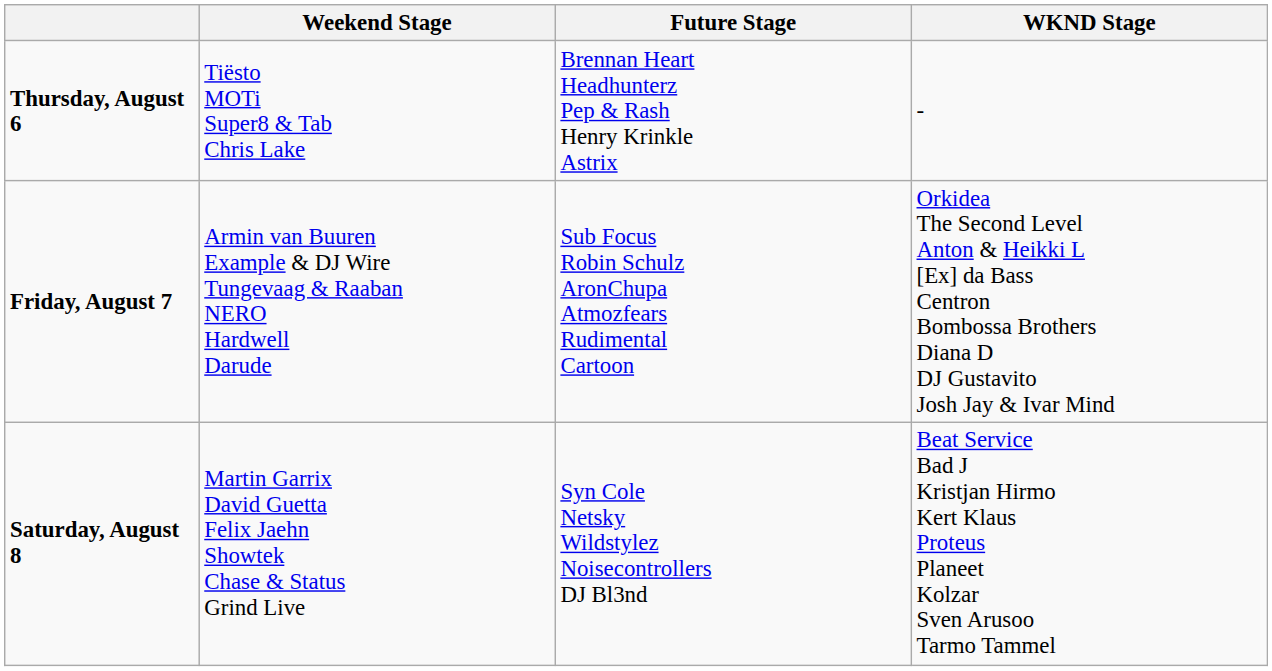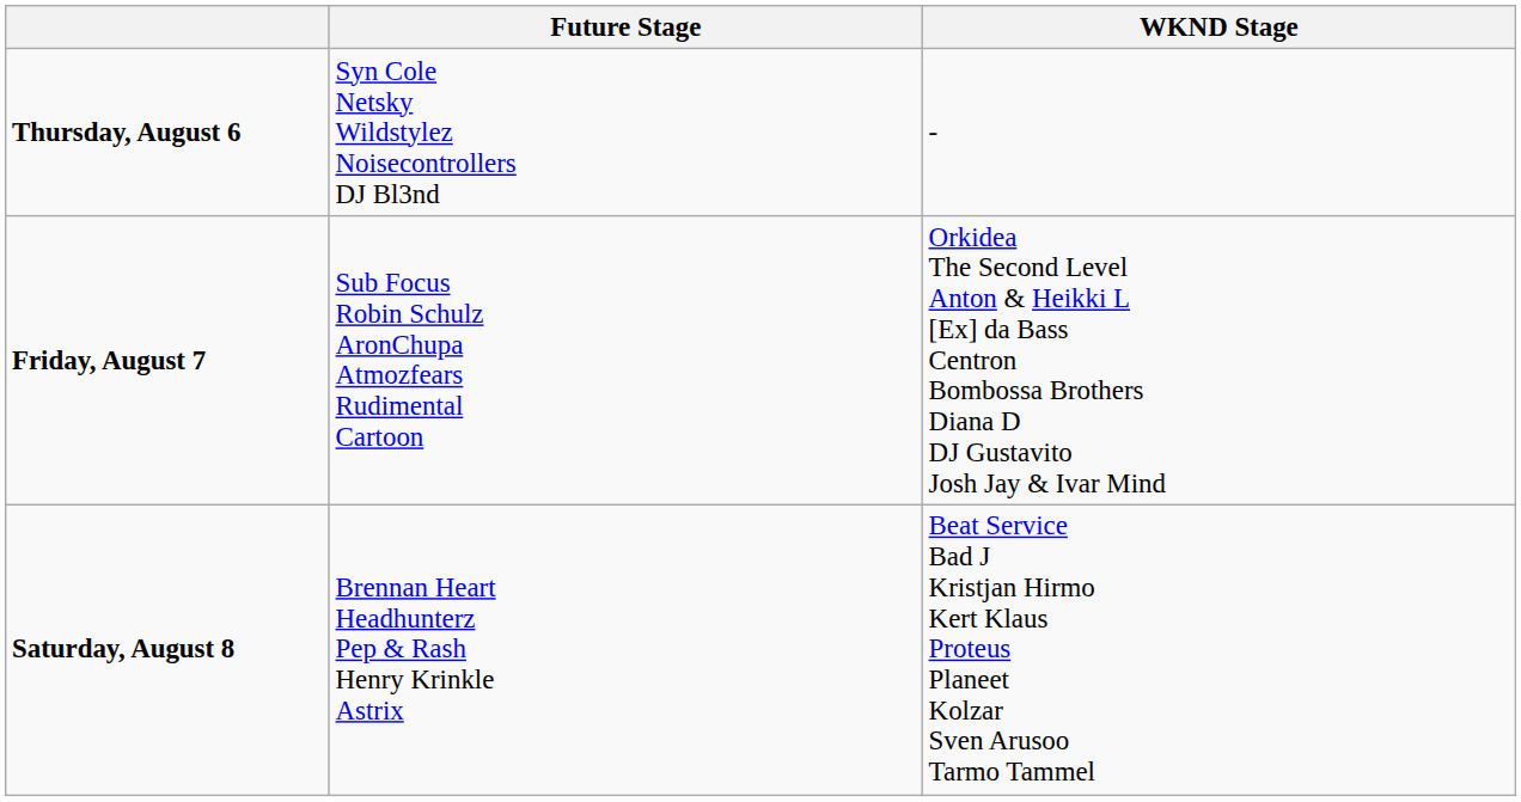- column: Weekend Stage | Tiësto MOTi Super8 & Tab Chris Lake | Armin van Buuren Example & DJ Wire Tungevaag & Raaban NERO Hardwell Darude | Martin Garrix David Guetta Felix Jaehn Showtek Chase & Status Grind Live
Thursday, August 6 | Future Stage: Brennan Heart Headhunterz Pep & Rash Henry Krinkle Astrix -> Syn Cole Netsky Wildstylez Noisecontrollers DJ Bl3nd
Saturday, August 8 | Future Stage: Syn Cole Netsky Wildstylez Noisecontrollers DJ Bl3nd -> Brennan Heart Headhunterz Pep & Rash Henry Krinkle Astrix
